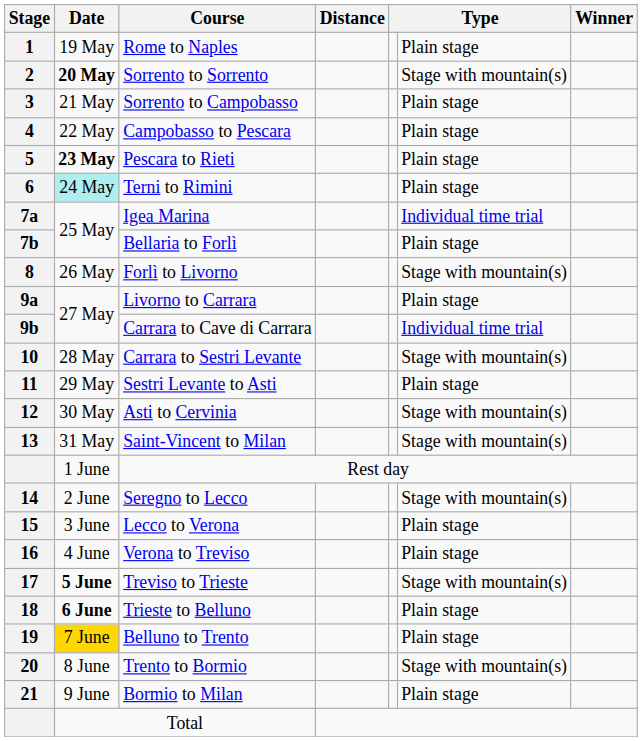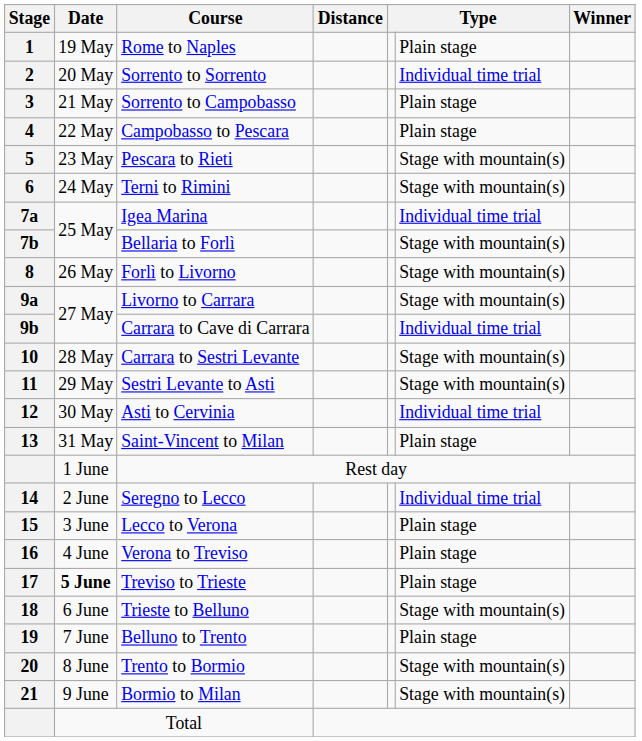Sorrento to Sorrento | Date: bold -> normal
Sorrento to Sorrento | column 6: Stage with mountain(s) -> Individual time trial
Pescara to Rieti | Date: bold -> normal
Pescara to Rieti | column 6: Plain stage -> Stage with mountain(s)
Terni to Rimini | Date: paleturquoise background -> no background
Terni to Rimini | column 6: Plain stage -> Stage with mountain(s)
Bellaria to Forlì | column 6: Plain stage -> Stage with mountain(s)
Livorno to Carrara | column 6: Plain stage -> Stage with mountain(s)
Sestri Levante to Asti | column 6: Plain stage -> Stage with mountain(s)
Asti to Cervinia | column 6: Stage with mountain(s) -> Individual time trial
Saint-Vincent to Milan | column 6: Stage with mountain(s) -> Plain stage
Seregno to Lecco | column 6: Stage with mountain(s) -> Individual time trial
Treviso to Trieste | column 6: Stage with mountain(s) -> Plain stage
Trieste to Belluno | Date: bold -> normal
Trieste to Belluno | column 6: Plain stage -> Stage with mountain(s)
Belluno to Trento | Date: gold background -> no background
Bormio to Milan | column 6: Plain stage -> Stage with mountain(s)
